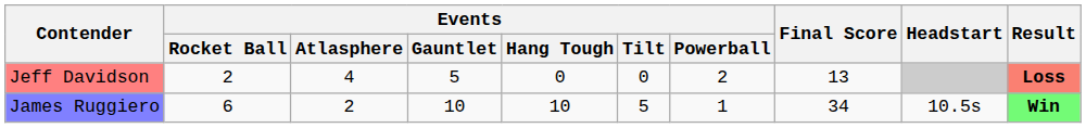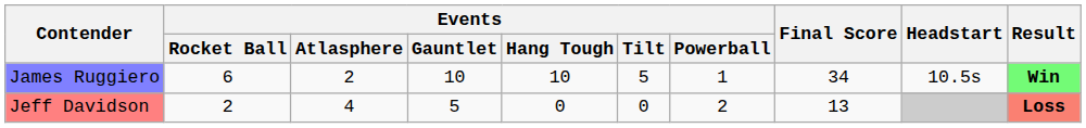rows swapped: Jeff Davidson <-> James Ruggiero
